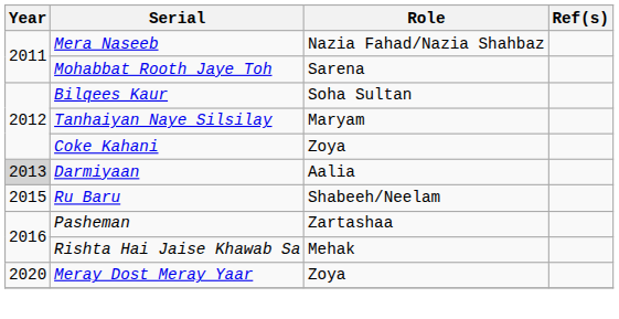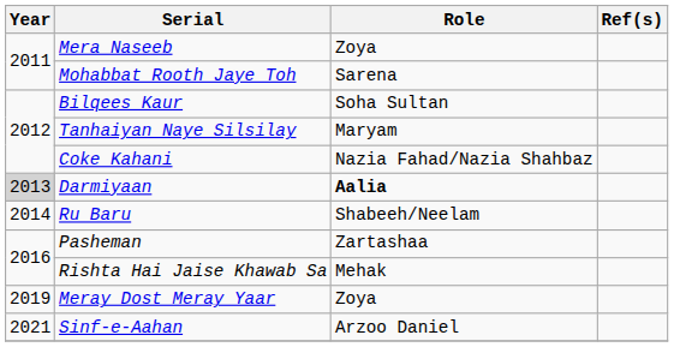Mera Naseeb | Role: Nazia Fahad/Nazia Shahbaz -> Zoya
Coke Kahani | Role: Zoya -> Nazia Fahad/Nazia Shahbaz
Darmiyaan | Role: normal -> bold
Ru Baru | Year: 2015 -> 2014
Meray Dost Meray Yaar | Year: 2020 -> 2019
+ row: 2021 | Sinf-e-Aahan | Arzoo Daniel
